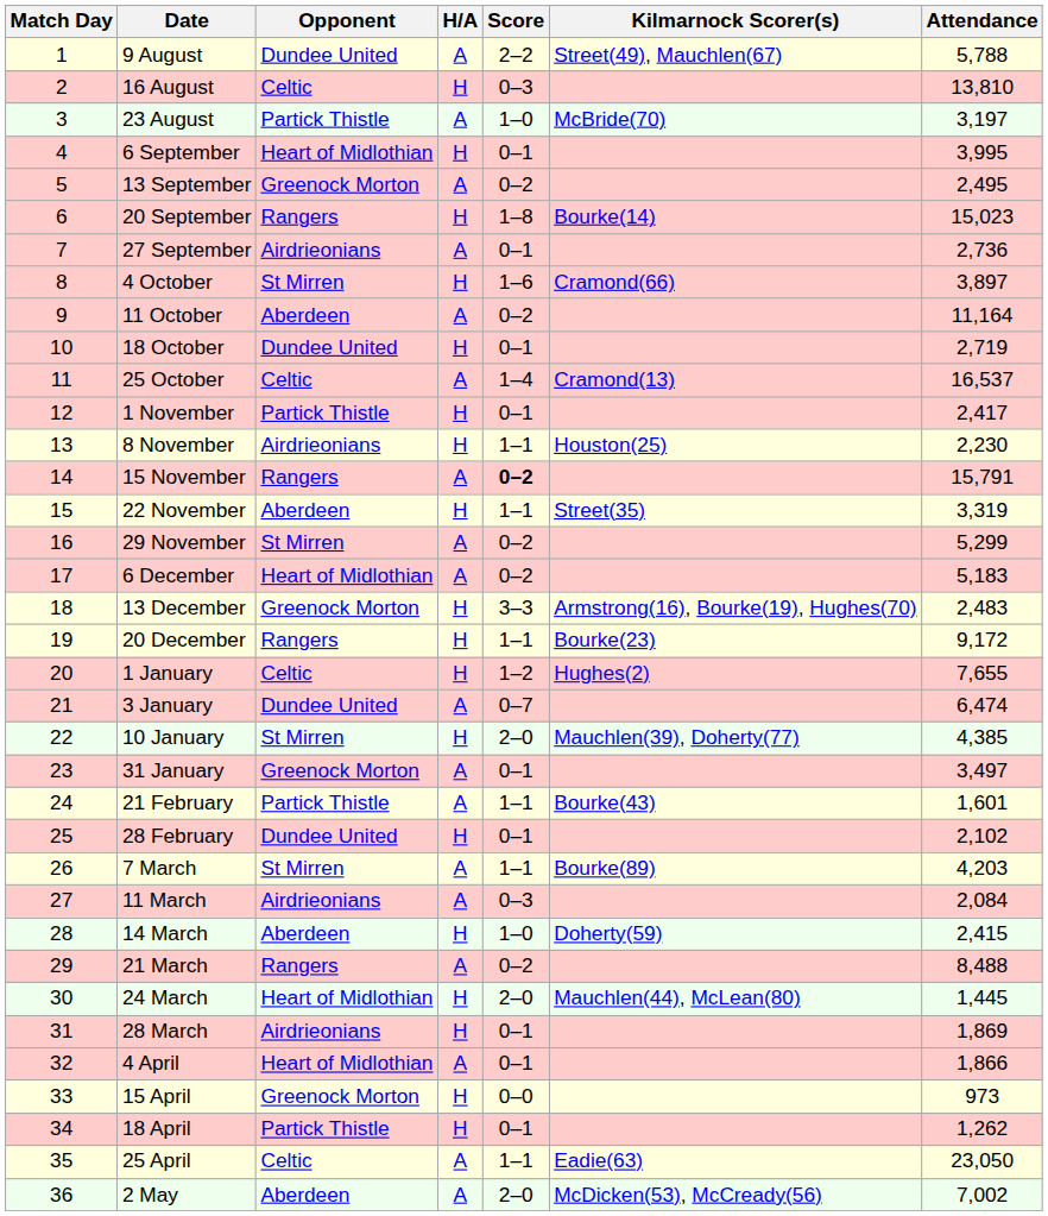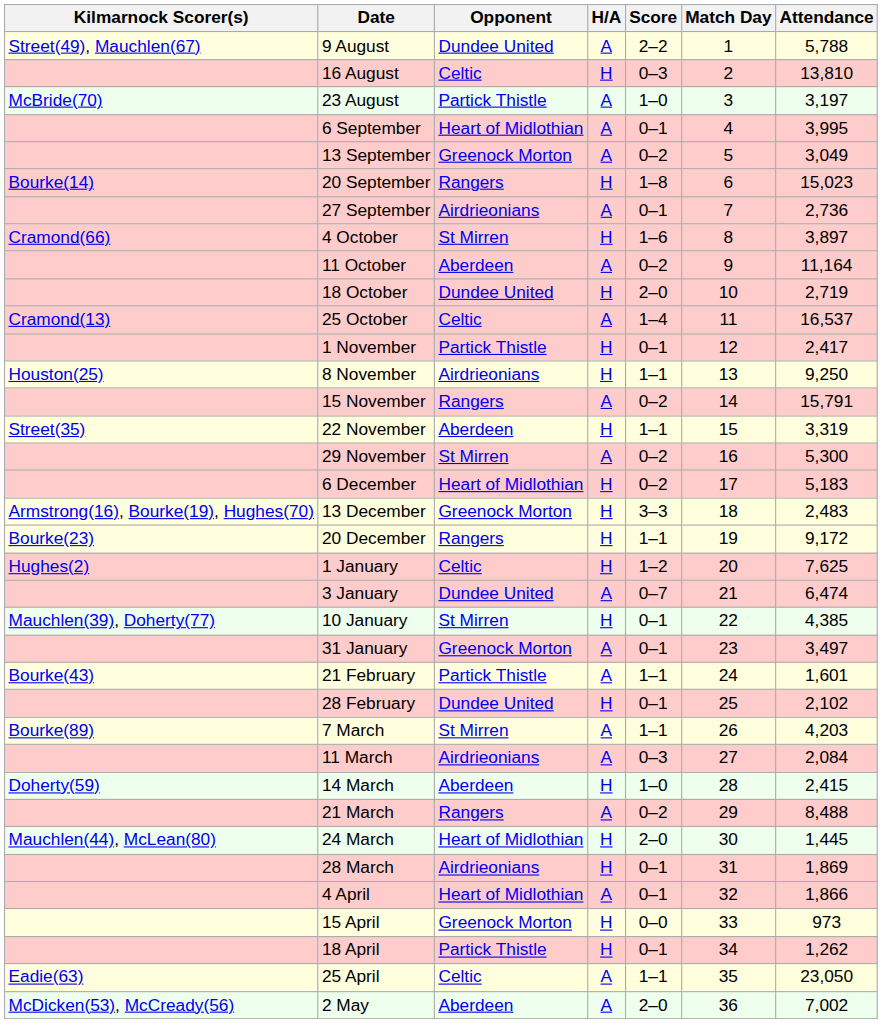columns swapped: Match Day <-> Kilmarnock Scorer(s)
6 September | H/A: H -> A
13 September | Attendance: 2,495 -> 3,049
18 October | Score: 0–1 -> 2–0
8 November | Attendance: 2,230 -> 9,250
15 November | Score: bold -> normal
29 November | Attendance: 5,299 -> 5,300
6 December | H/A: A -> H
1 January | Attendance: 7,655 -> 7,625
10 January | Score: 2–0 -> 0–1
